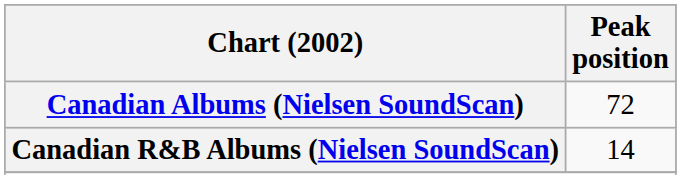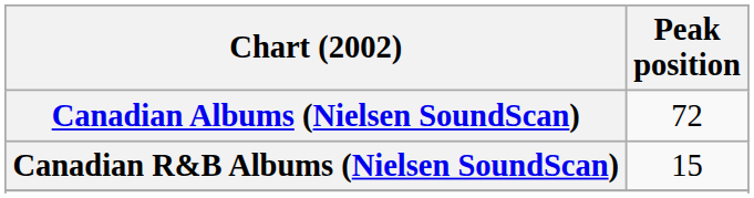Canadian R&B Albums (Nielsen SoundScan) | Peak position: 14 -> 15
